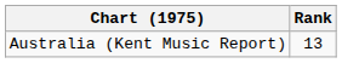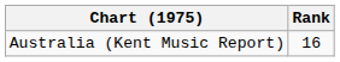Australia (Kent Music Report) | Rank: 13 -> 16
